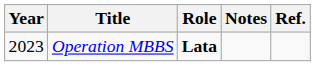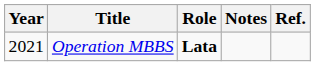Operation MBBS | Year: 2023 -> 2021
